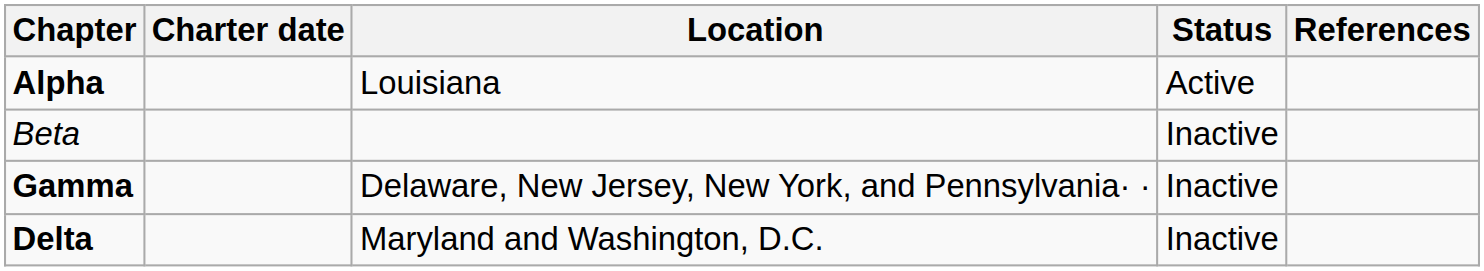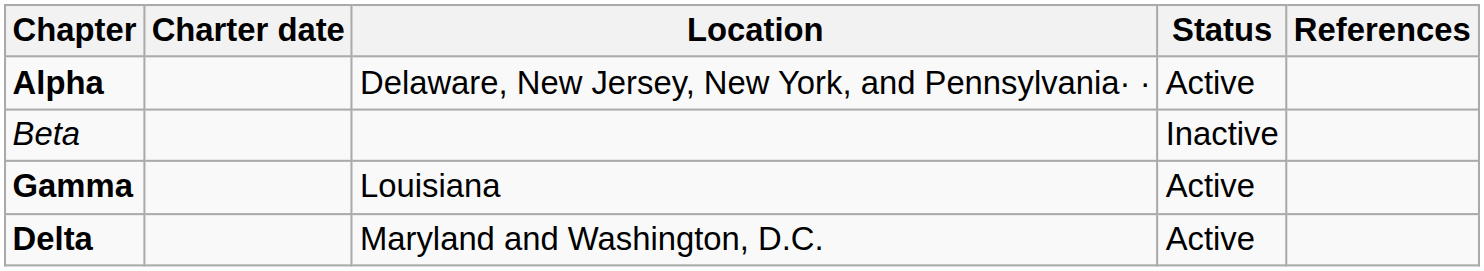Alpha | Location: Louisiana -> Delaware, New Jersey, New York, and Pennsylvania· ·
Gamma | Location: Delaware, New Jersey, New York, and Pennsylvania· · -> Louisiana
Gamma | Status: Inactive -> Active
Delta | Status: Inactive -> Active
